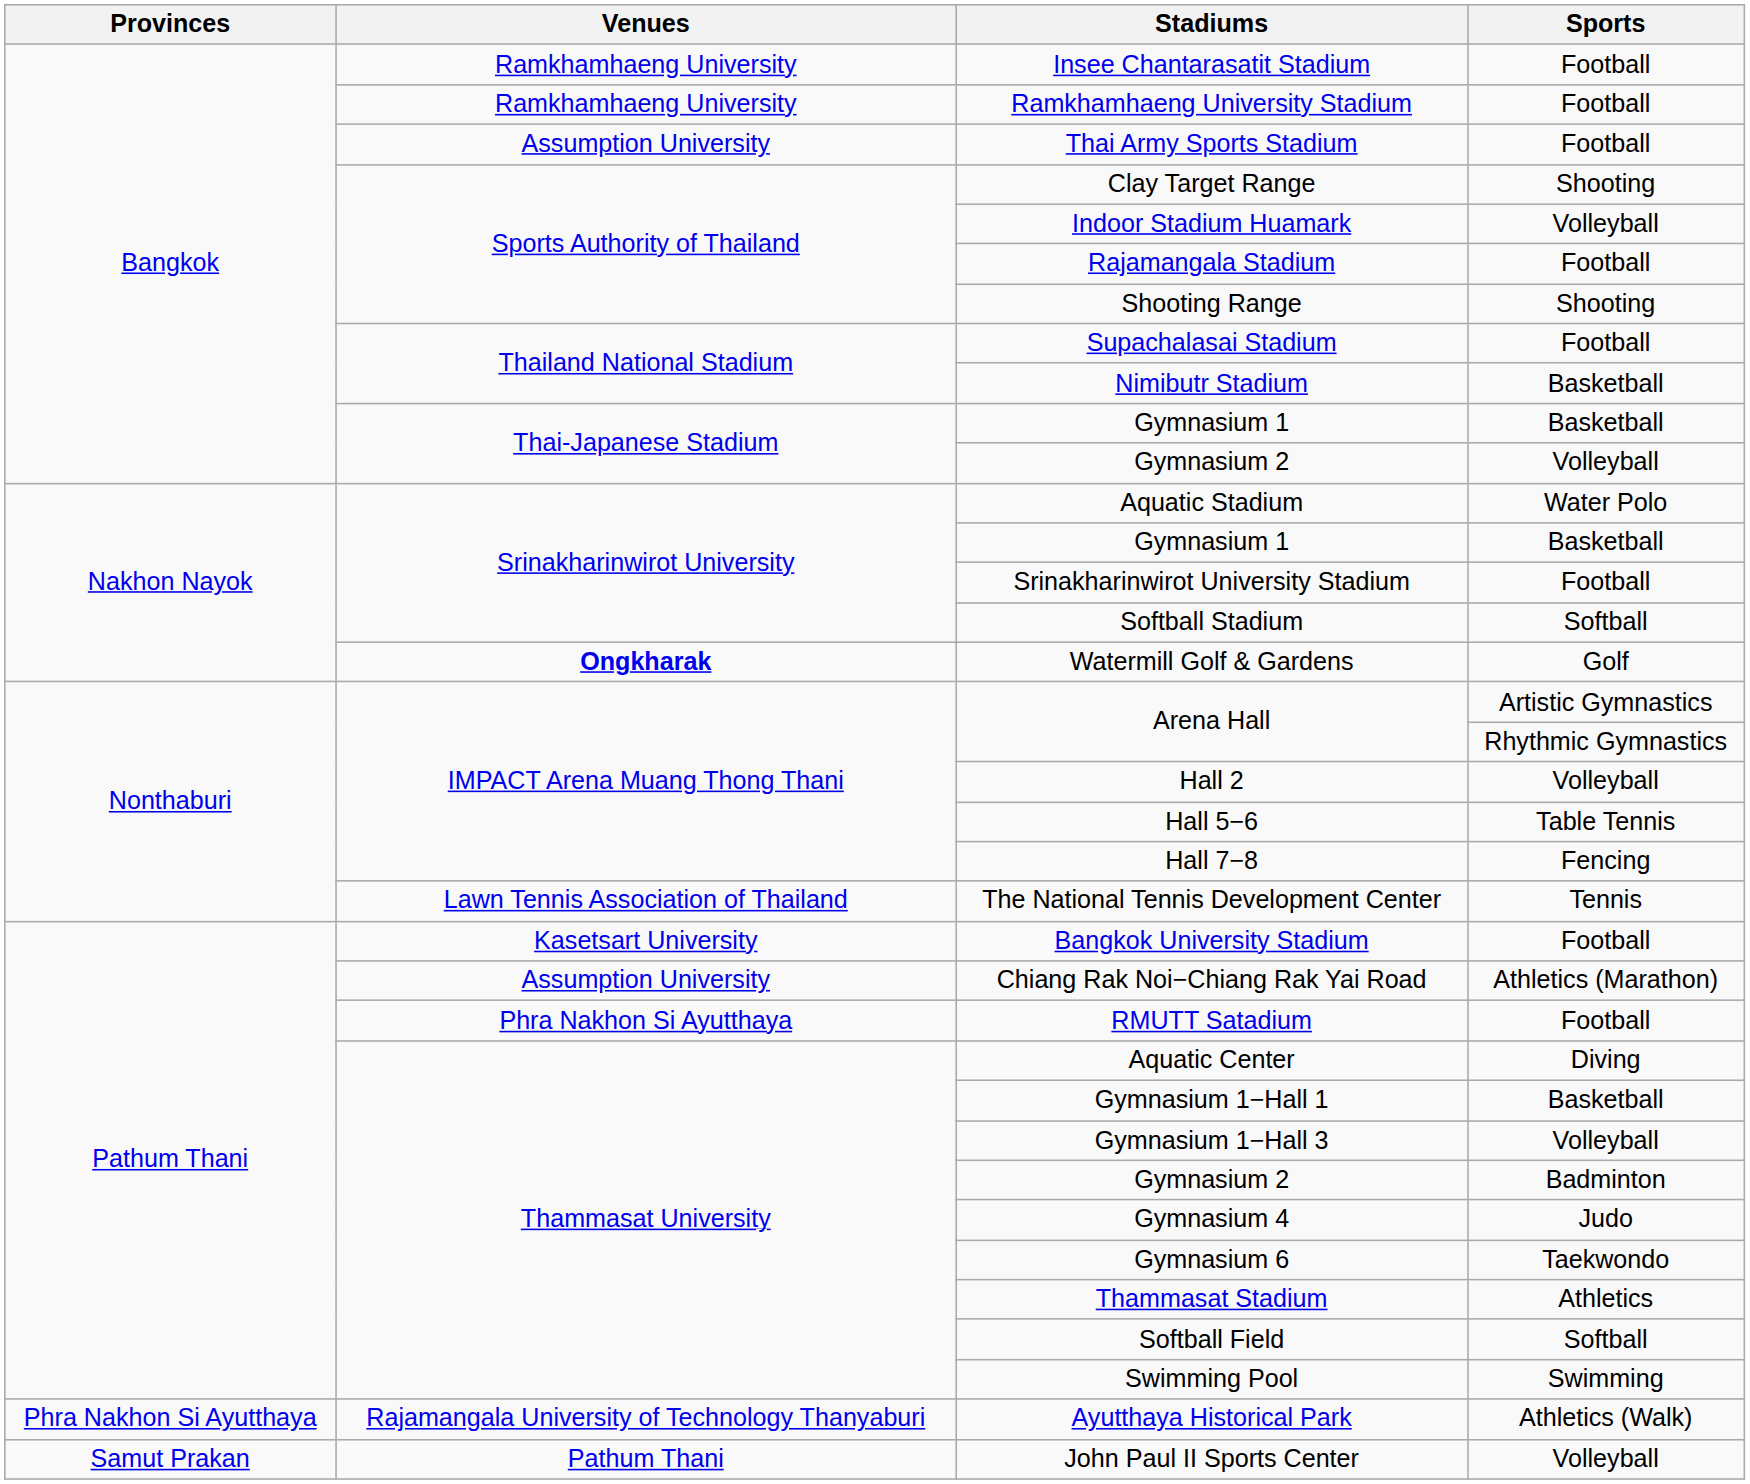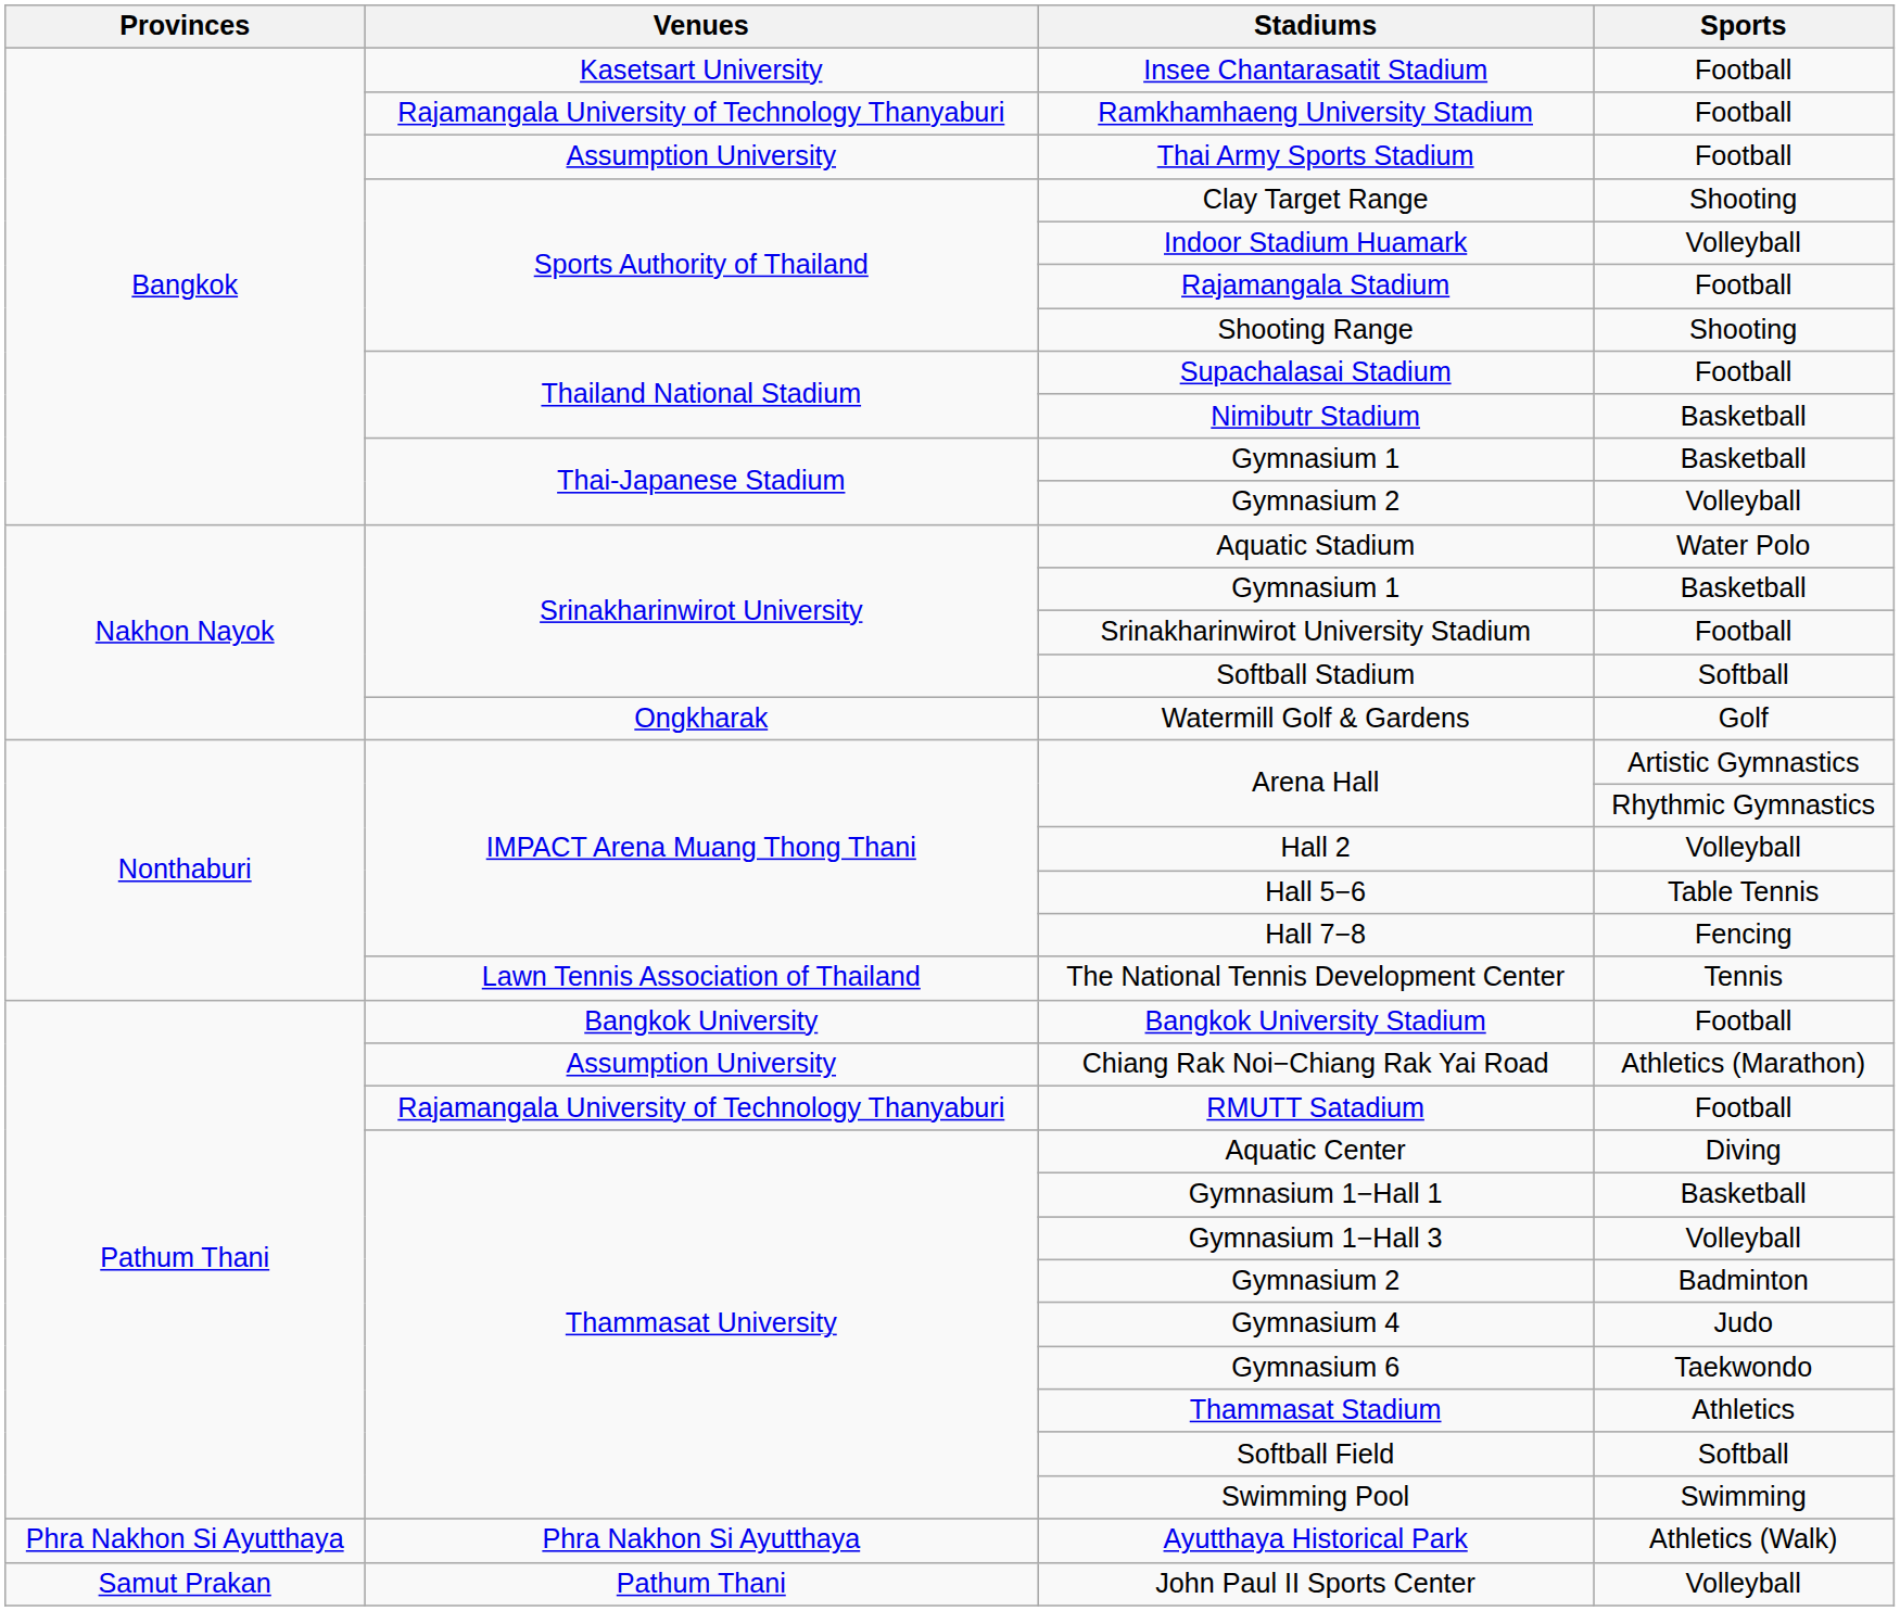Insee Chantarasatit Stadium | Venues: Ramkhamhaeng University -> Kasetsart University
Ramkhamhaeng University Stadium | Venues: Ramkhamhaeng University -> Rajamangala University of Technology Thanyaburi
Watermill Golf & Gardens | Venues: bold -> normal
Bangkok University Stadium | Venues: Kasetsart University -> Bangkok University
RMUTT Satadium | Venues: Phra Nakhon Si Ayutthaya -> Rajamangala University of Technology Thanyaburi
Ayutthaya Historical Park | Venues: Rajamangala University of Technology Thanyaburi -> Phra Nakhon Si Ayutthaya
